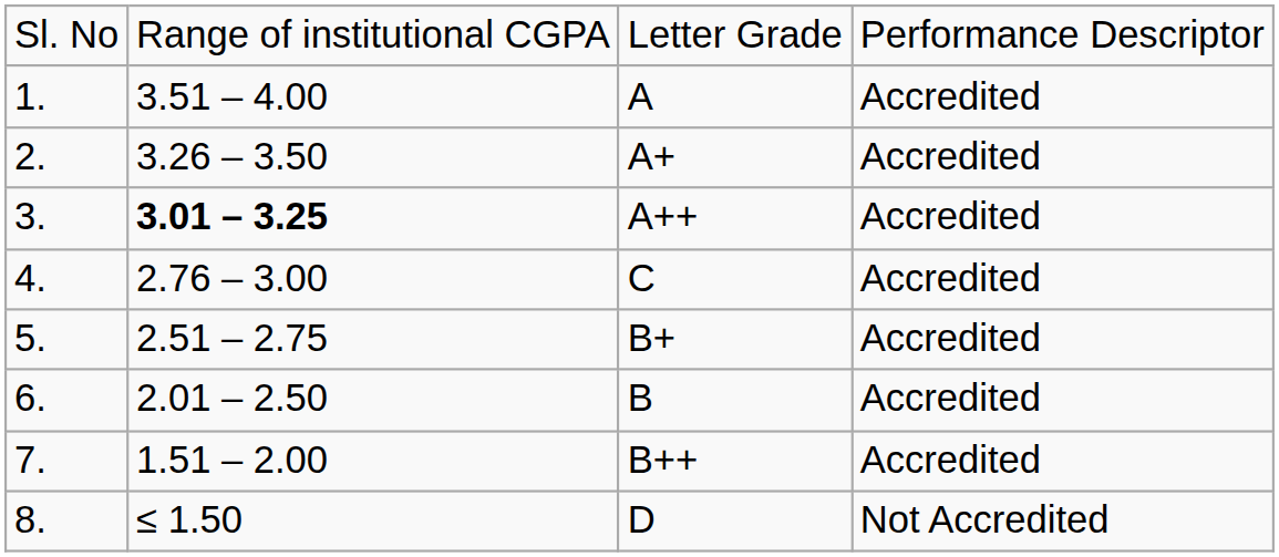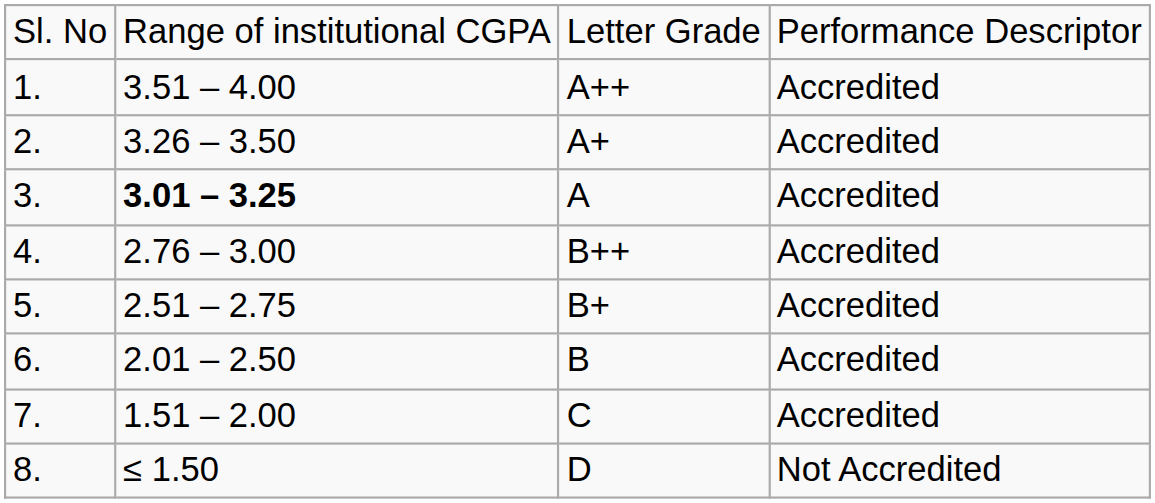1. | column 3: A -> A++
3. | column 3: A++ -> A
4. | column 3: C -> B++
7. | column 3: B++ -> C
